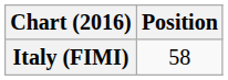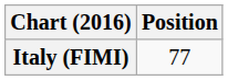Italy (FIMI) | Position: 58 -> 77
